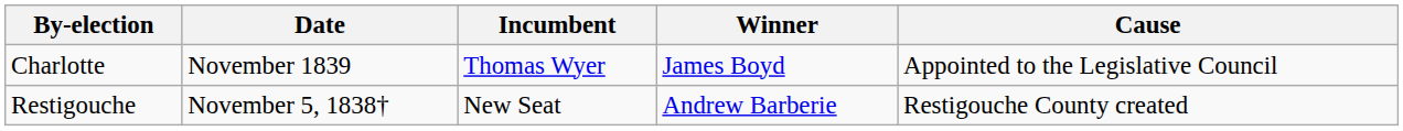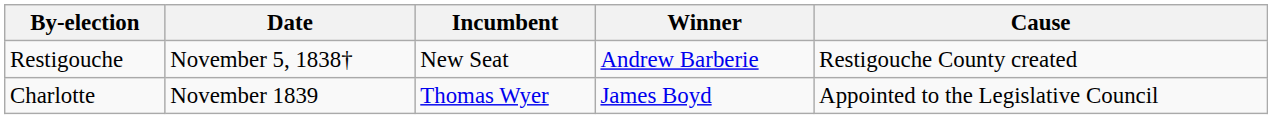rows swapped: Charlotte <-> Restigouche
